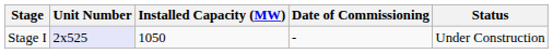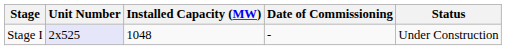Stage I | Installed Capacity (MW): 1050 -> 1048
